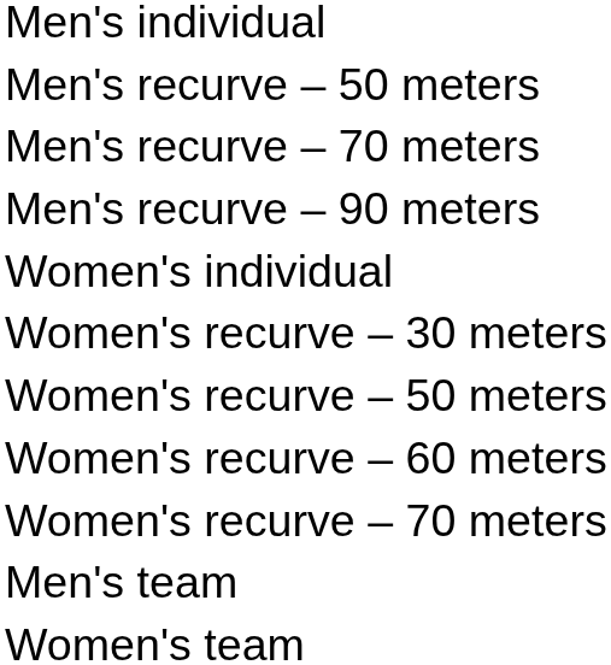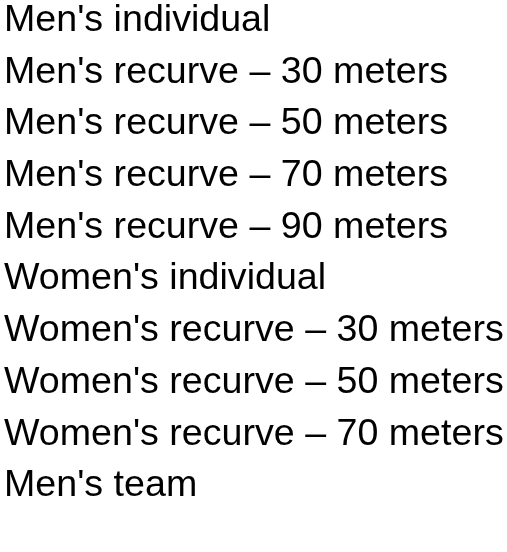+ row: Men's recurve – 30 meters
- row: Women's recurve – 60 meters
- row: Women's team
